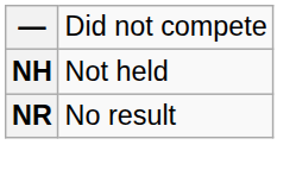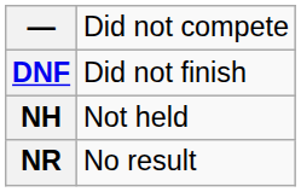+ row: DNF | Did not finish
